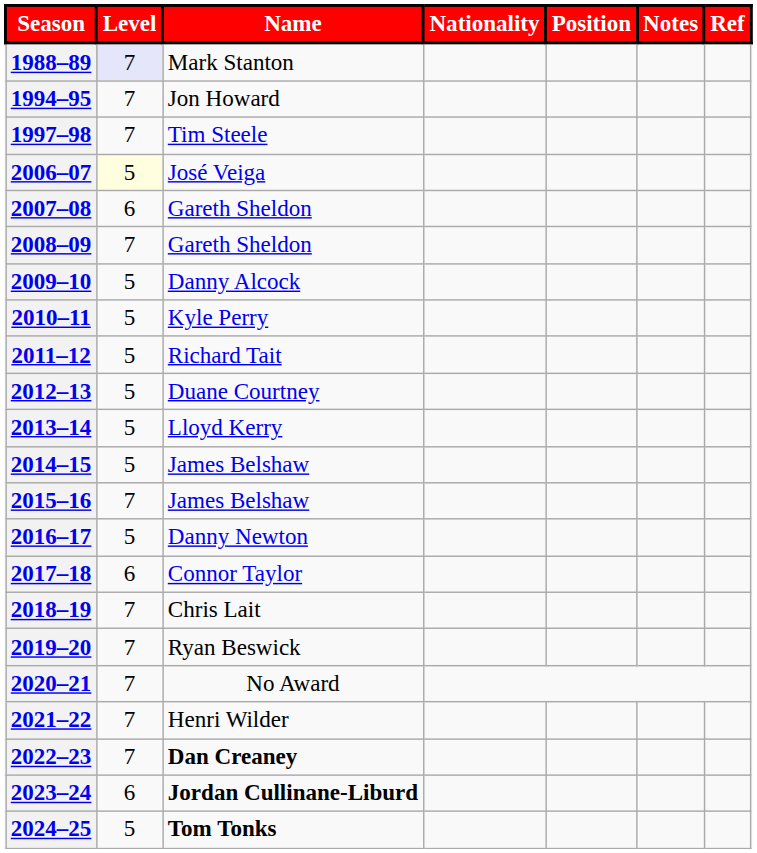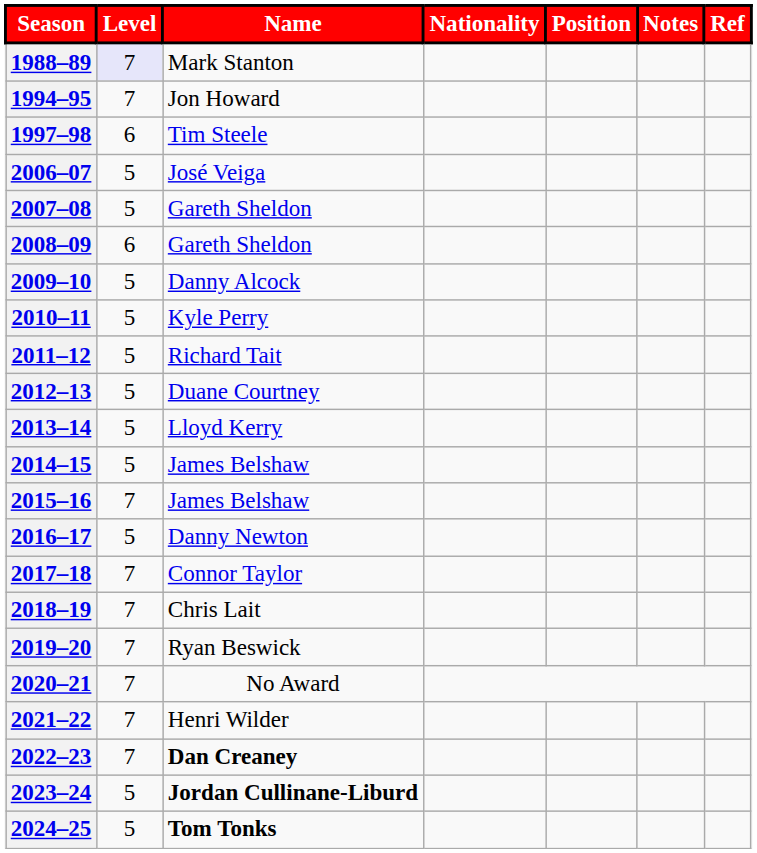1997–98 | Level: 7 -> 6
2006–07 | Level: lightyellow background -> no background
2007–08 | Level: 6 -> 5
2008–09 | Level: 7 -> 6
2017–18 | Level: 6 -> 7
2023–24 | Level: 6 -> 5
